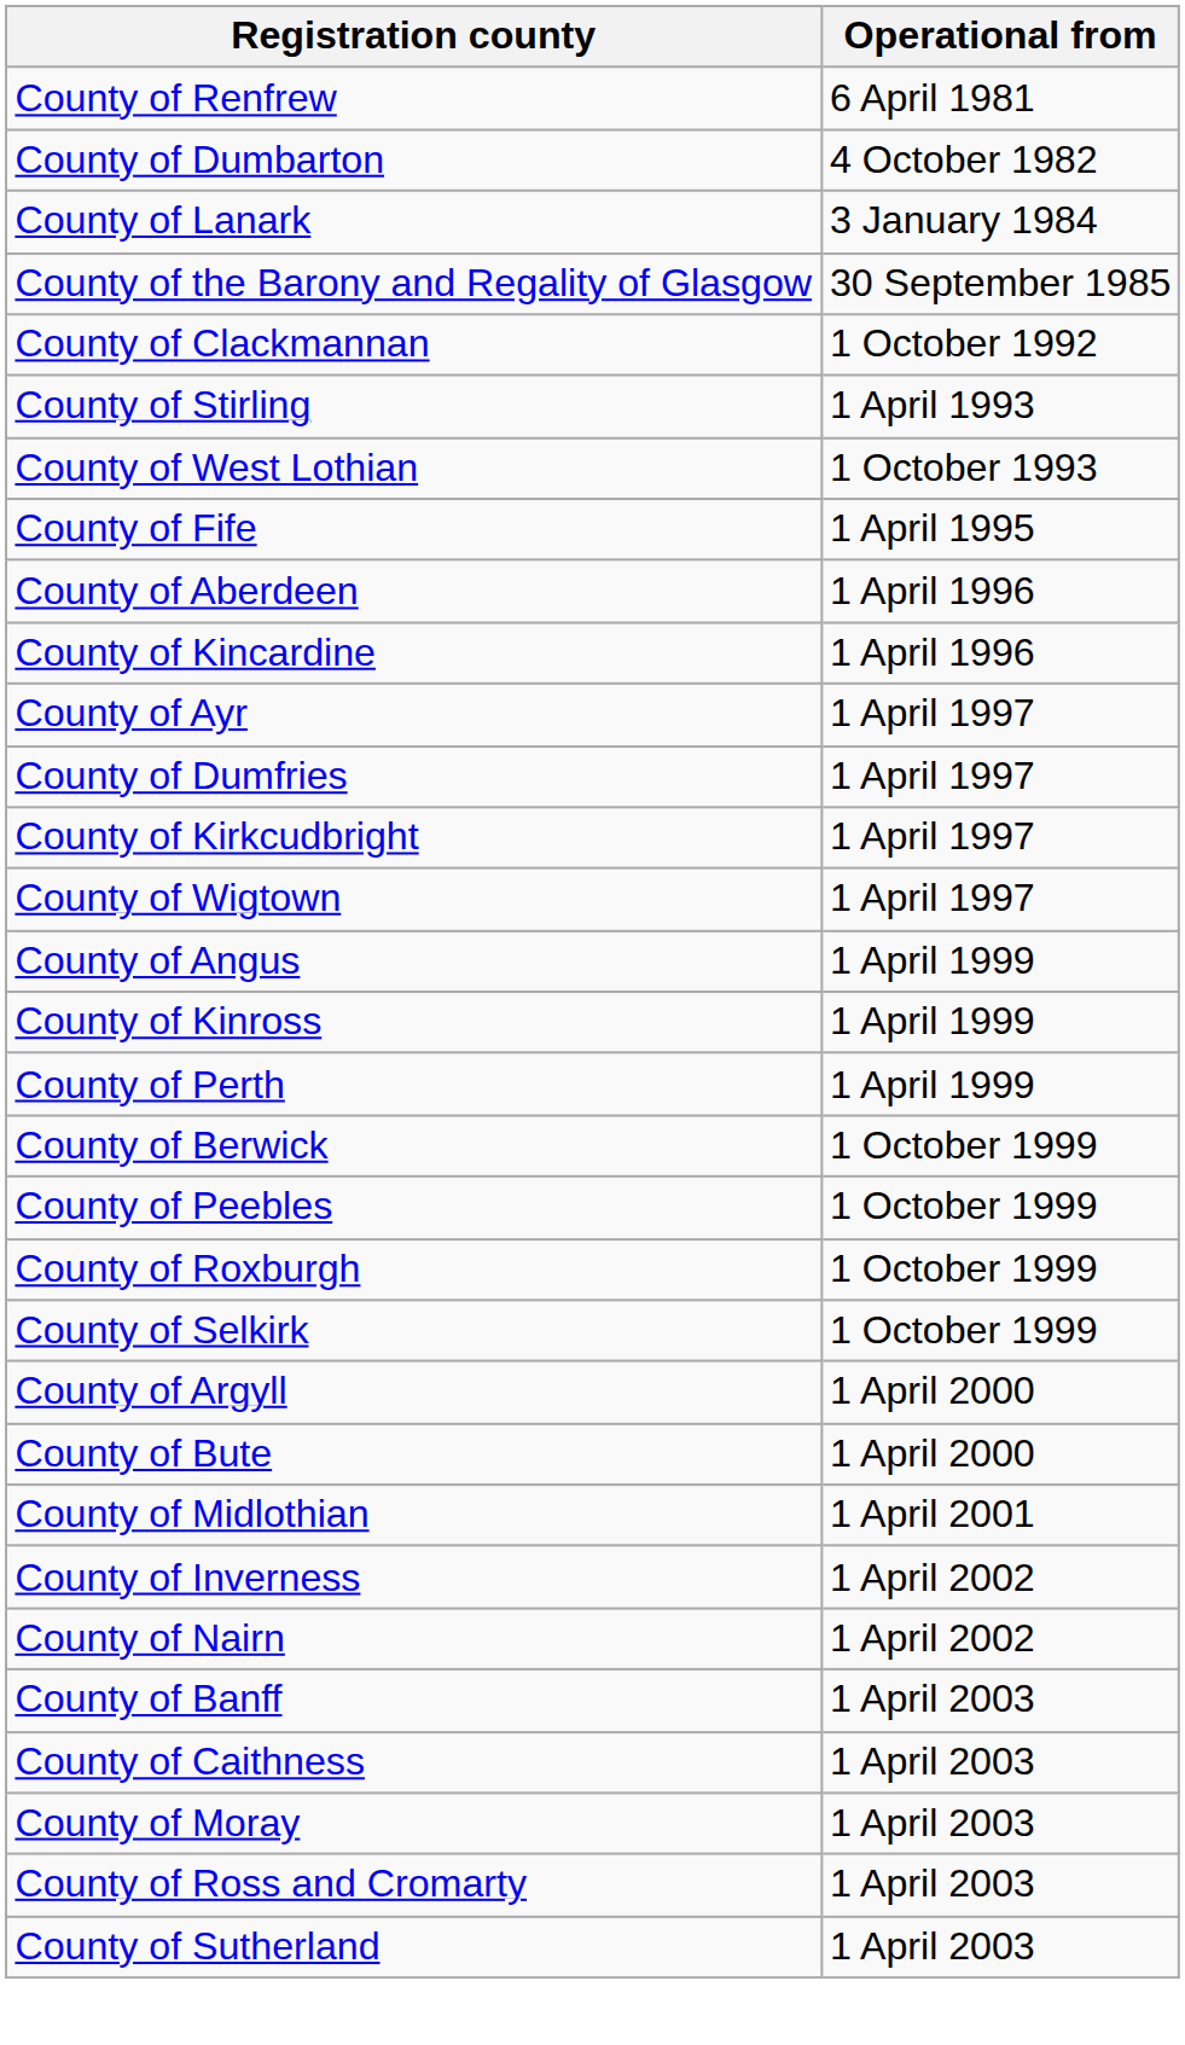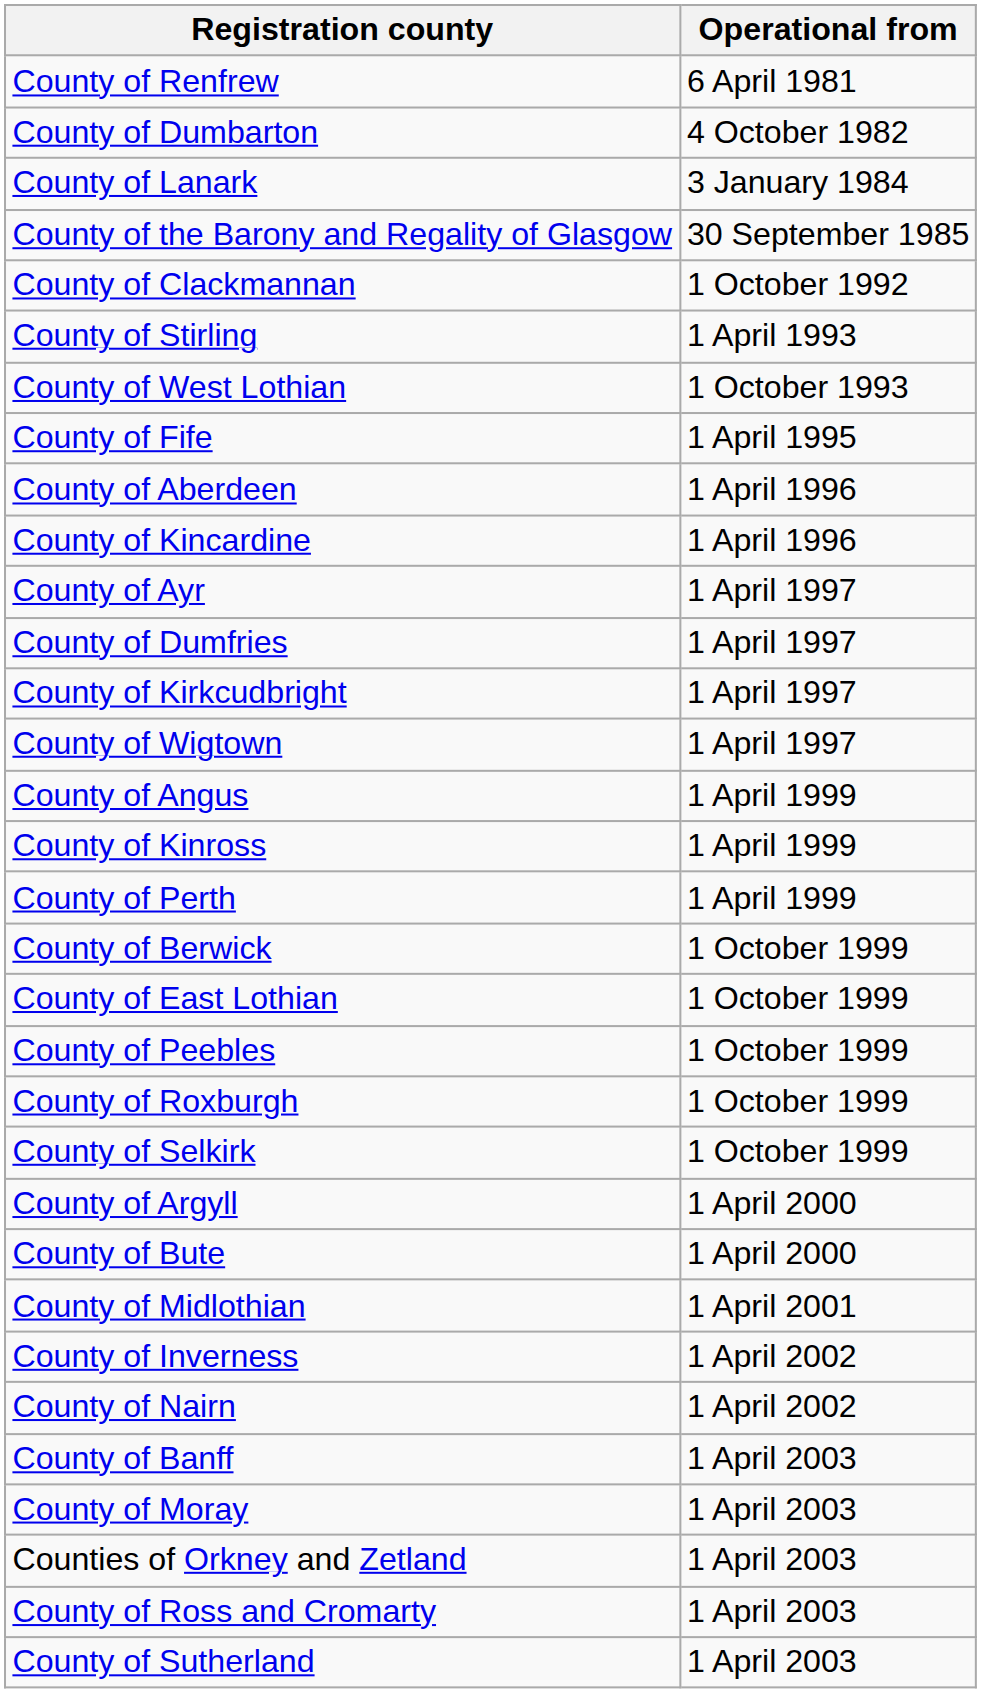+ row: County of East Lothian | 1 October 1999
- row: County of Caithness | 1 April 2003
+ row: Counties of Orkney and Zetland | 1 April 2003
